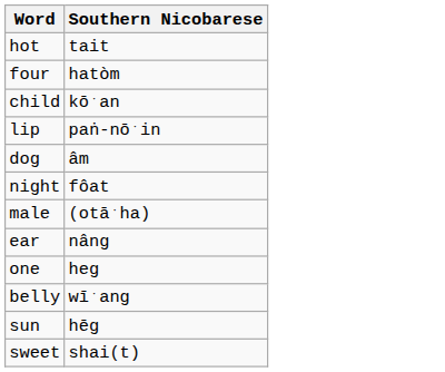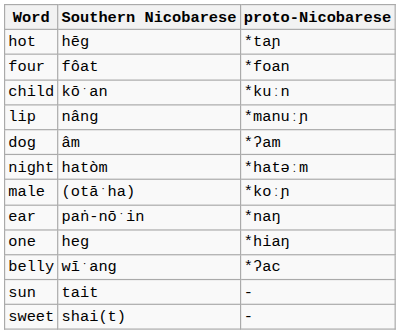+ column: proto-Nicobarese | *taɲ | *foan | *kuːn | *manuːɲ | *ʔam | *hatəːm | *koːɲ | *naŋ | *hiaŋ | *ʔac | - | -
hot | Southern Nicobarese: tait -> hēg
four | Southern Nicobarese: hatòm -> fôat
lip | Southern Nicobarese: paṅ-nōˑin -> nâng
night | Southern Nicobarese: fôat -> hatòm
ear | Southern Nicobarese: nâng -> paṅ-nōˑin
sun | Southern Nicobarese: hēg -> tait
